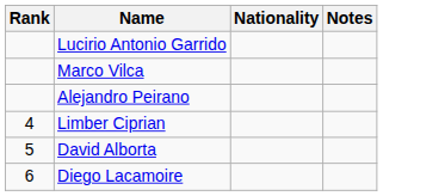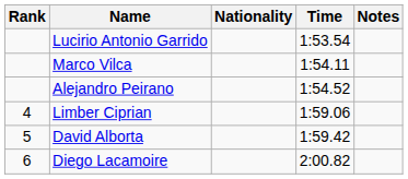+ column: Time | 1:53.54 | 1:54.11 | 1:54.52 | 1:59.06 | 1:59.42 | 2:00.82
